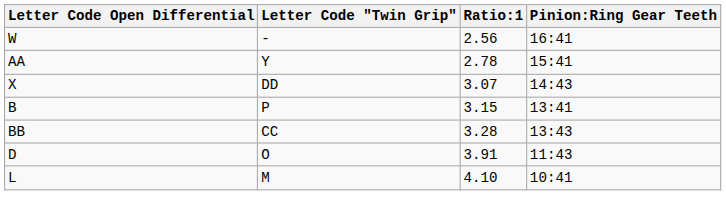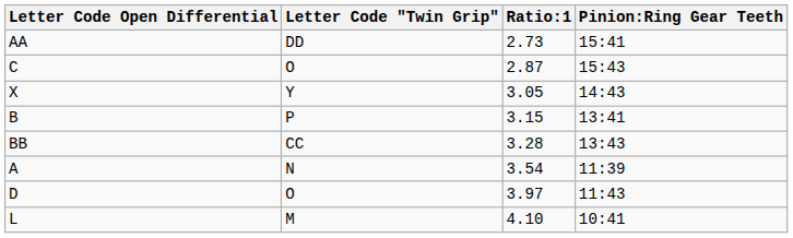- row: W | - | 2.56 | 16:41
AA | Letter Code "Twin Grip": Y -> DD
AA | Ratio:1: 2.78 -> 2.73
+ row: C | O | 2.87 | 15:43
X | Letter Code "Twin Grip": DD -> Y
X | Ratio:1: 3.07 -> 3.05
+ row: A | N | 3.54 | 11:39
D | Ratio:1: 3.91 -> 3.97
